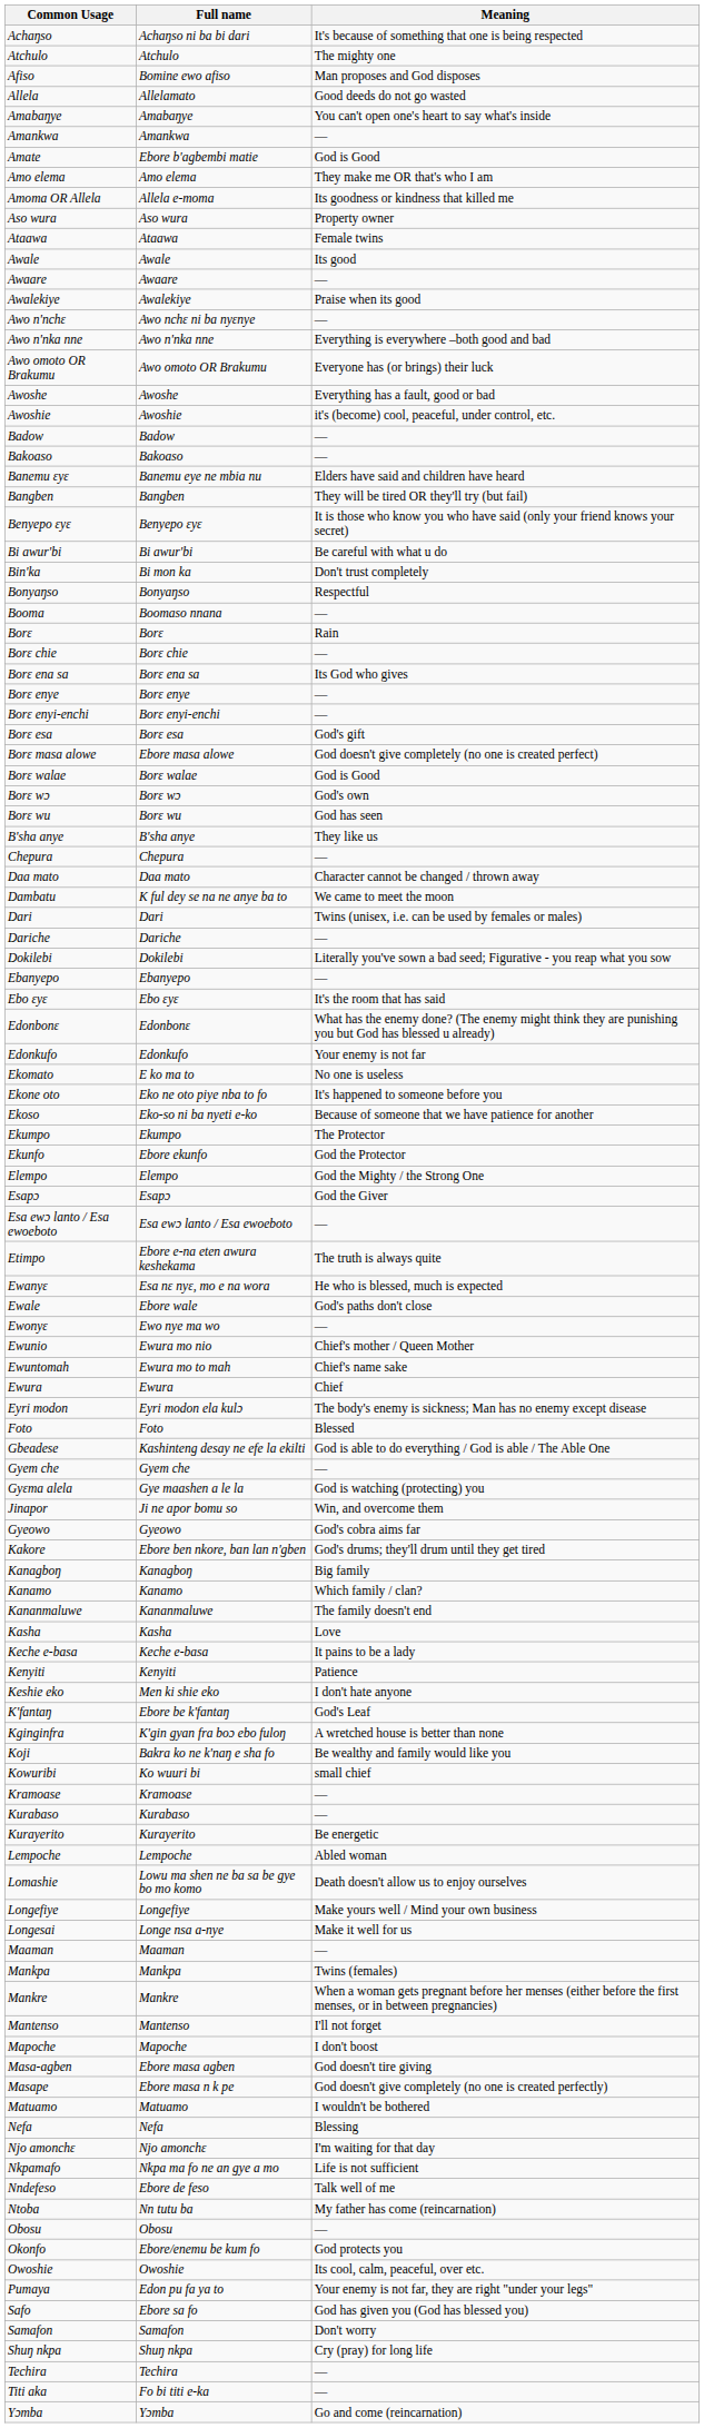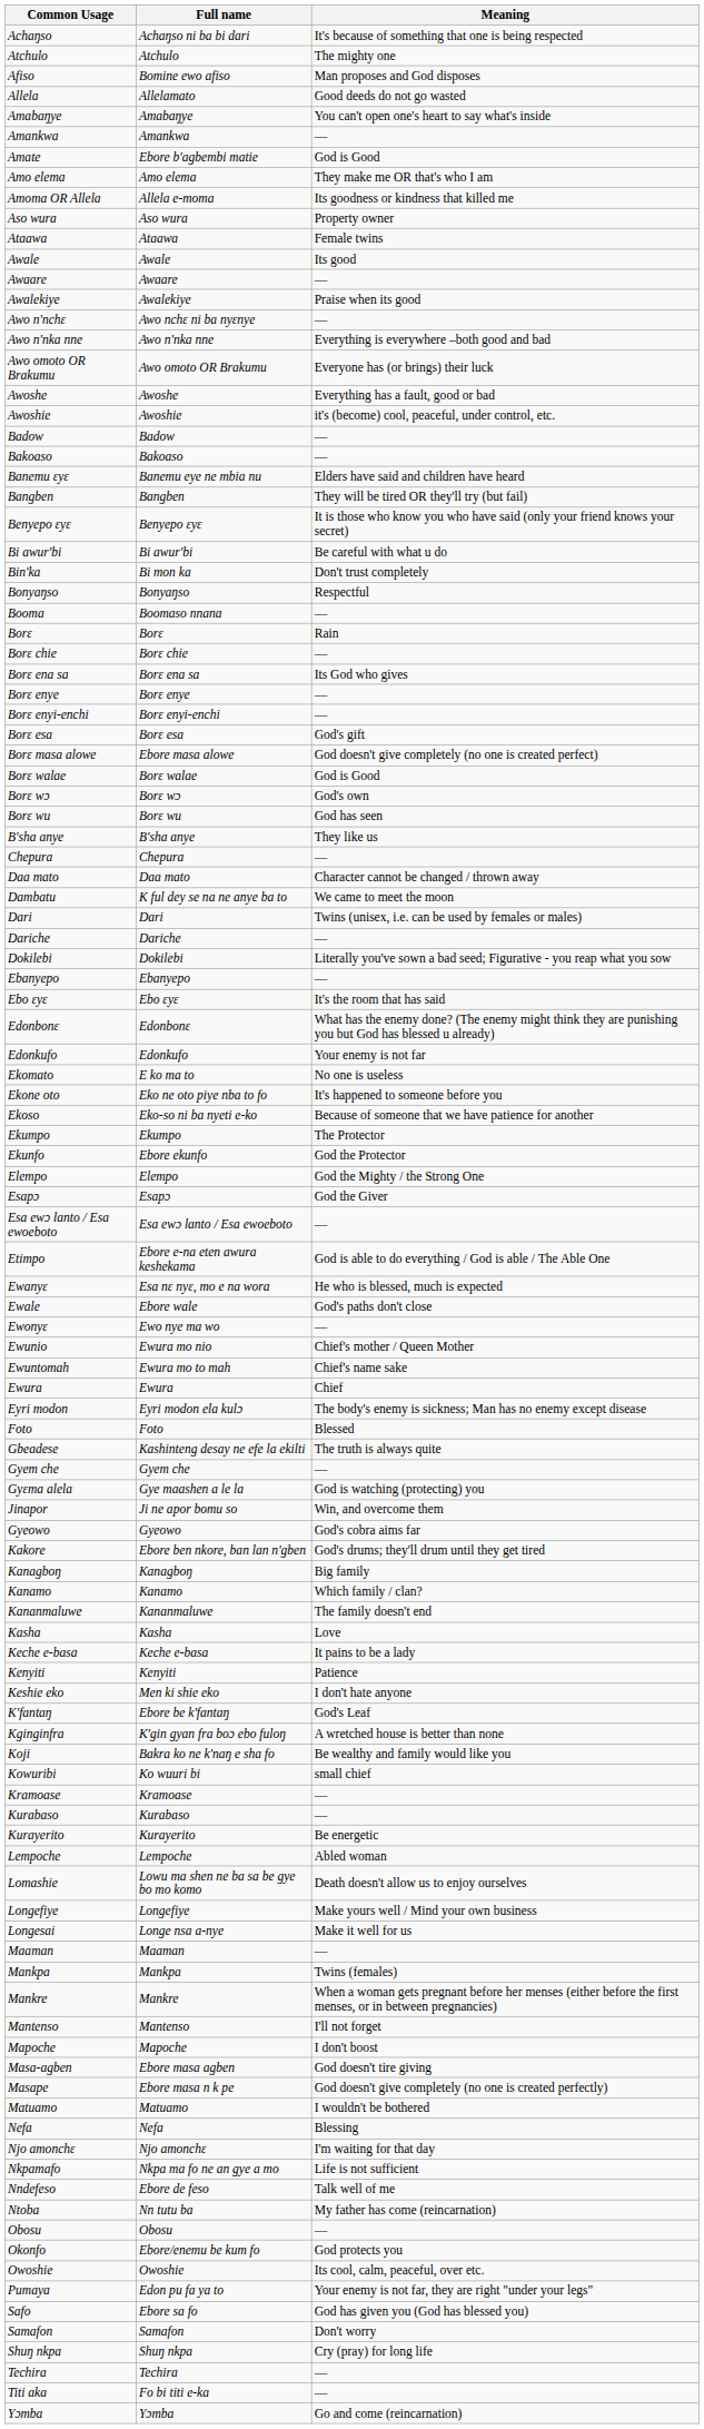Etimpo | Meaning: The truth is always quite -> God is able to do everything / God is able / The Able One
Gbeadese | Meaning: God is able to do everything / God is able / The Able One -> The truth is always quite
